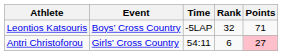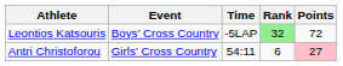Leontios Katsouris | Rank: no background -> lightgreen background
Leontios Katsouris | Points: 71 -> 72
